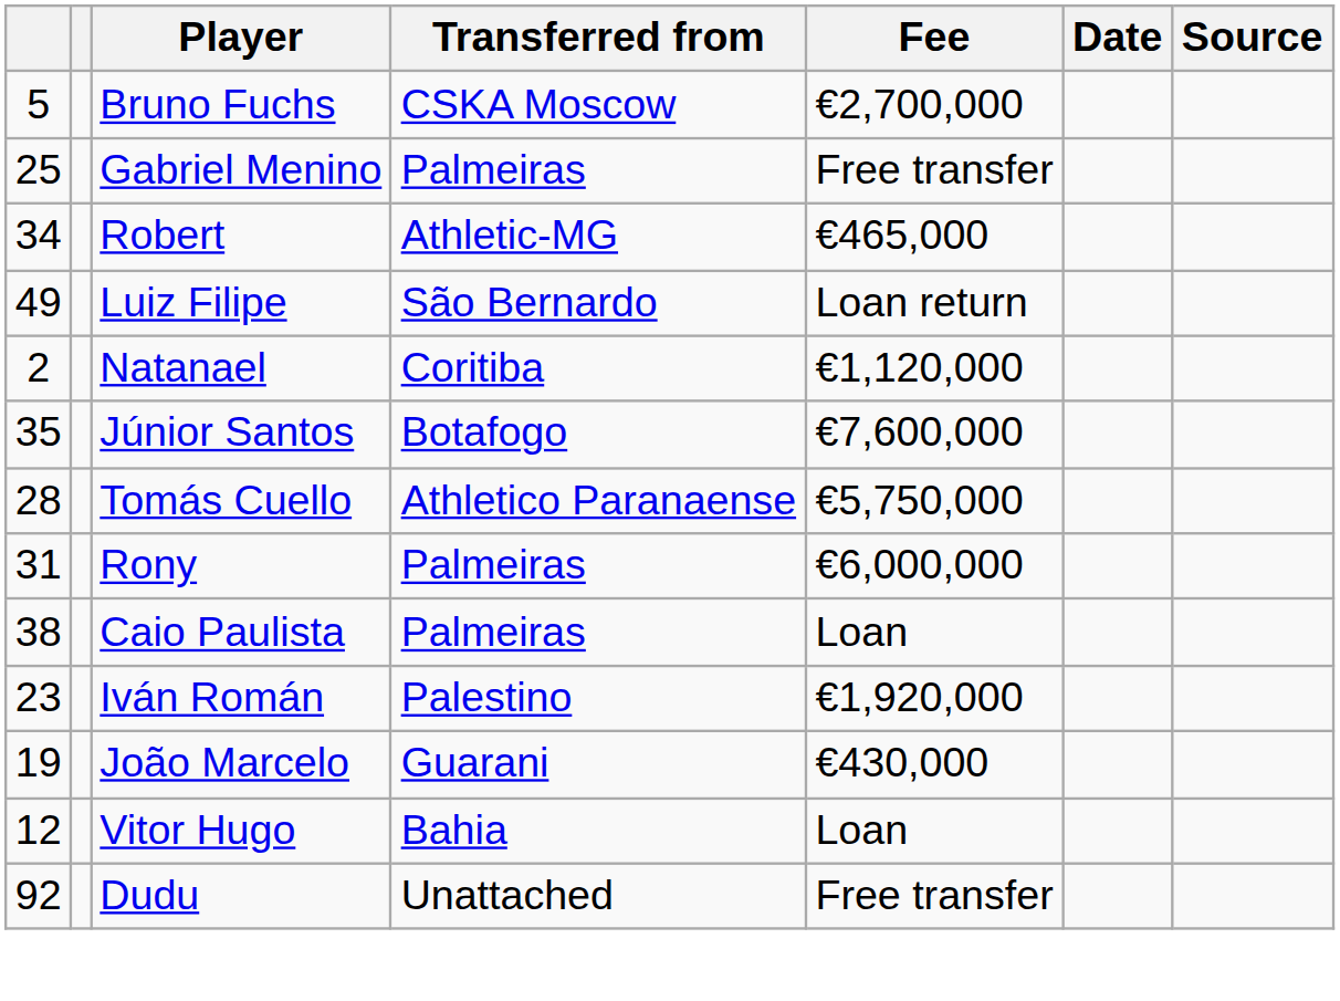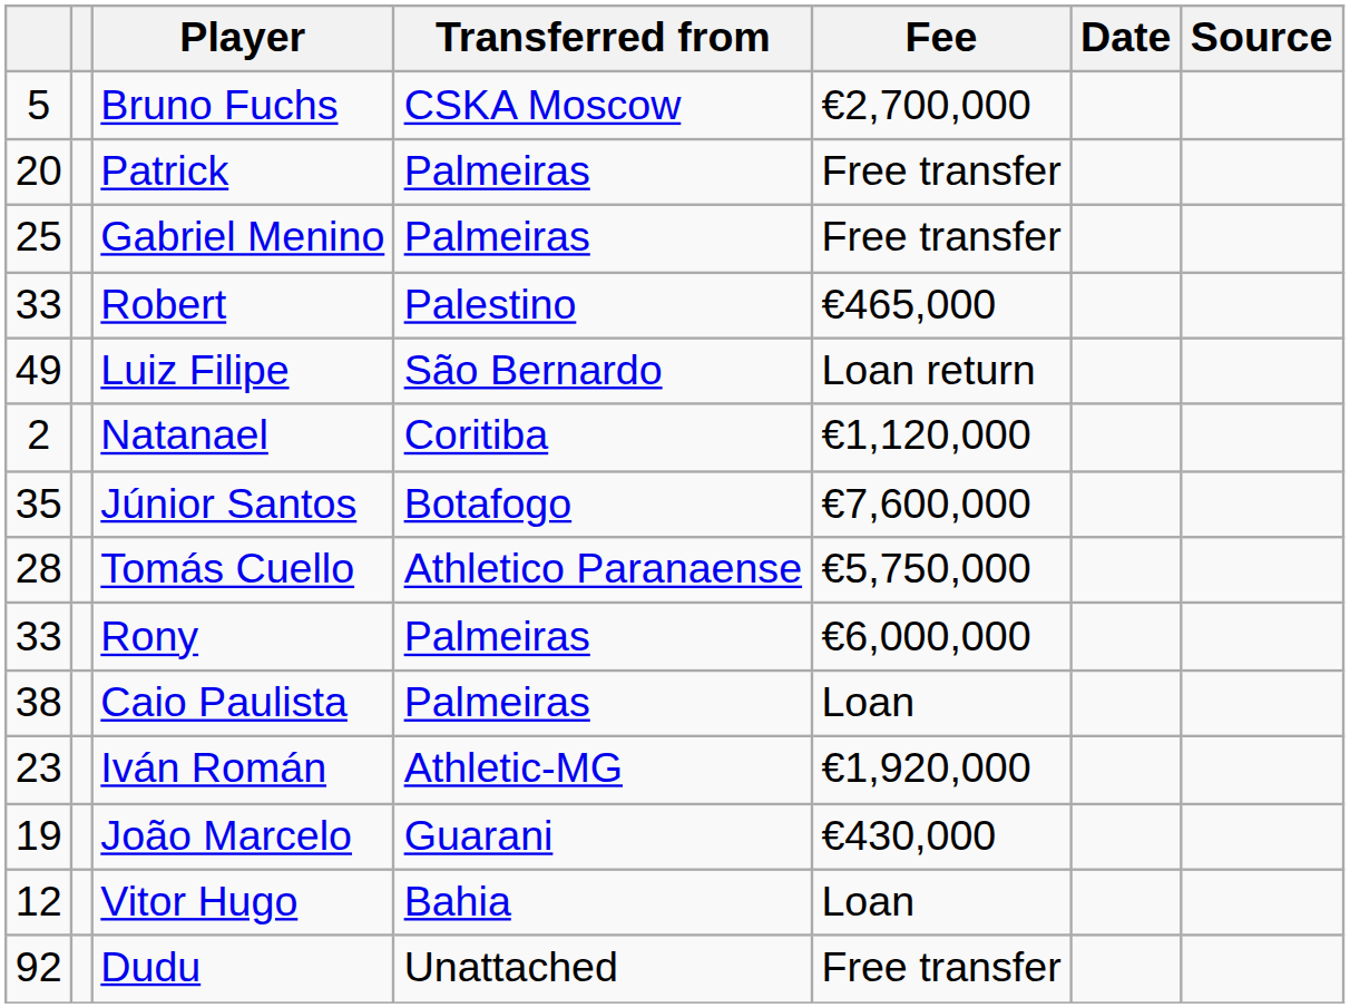+ row: 20 | Patrick | Palmeiras | Free transfer
Robert | column 1: 34 -> 33
Robert | Transferred from: Athletic-MG -> Palestino
Rony | column 1: 31 -> 33
Iván Román | Transferred from: Palestino -> Athletic-MG
